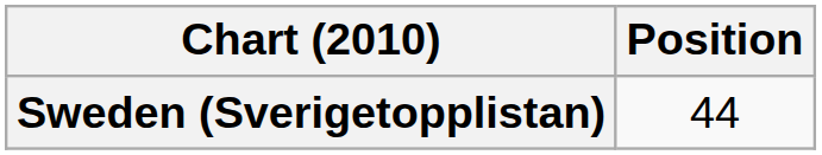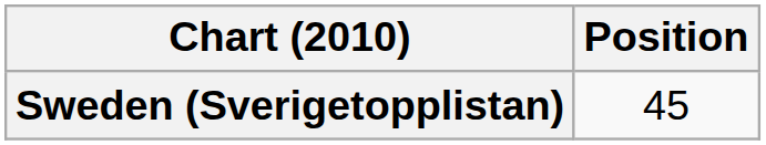Sweden (Sverigetopplistan) | Position: 44 -> 45
